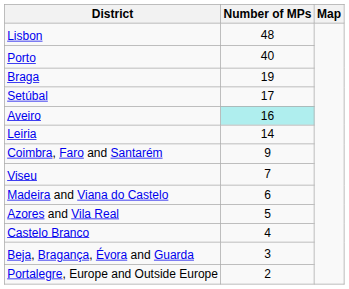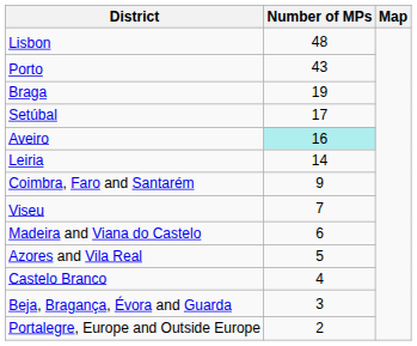Porto | Number of MPs: 40 -> 43
